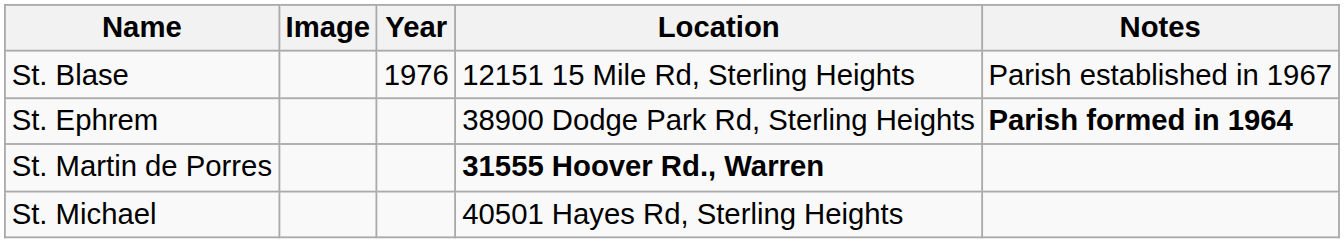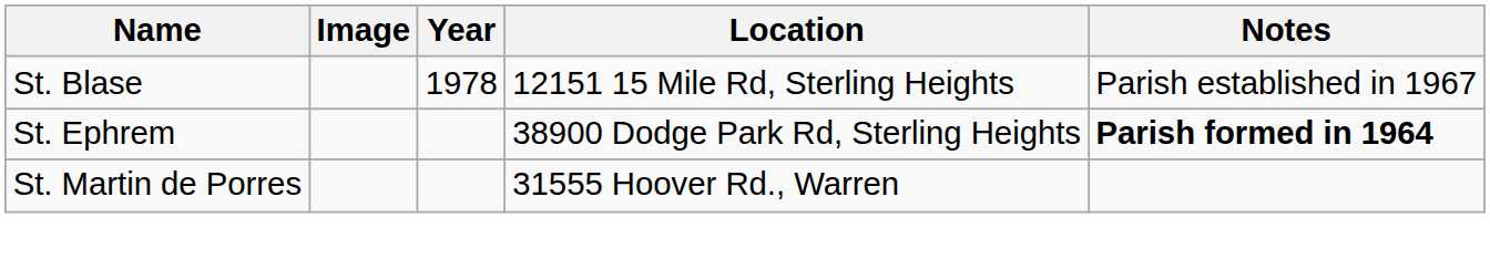St. Blase | Year: 1976 -> 1978
St. Martin de Porres | Location: bold -> normal
- row: St. Michael | 40501 Hayes Rd, Sterling Heights
